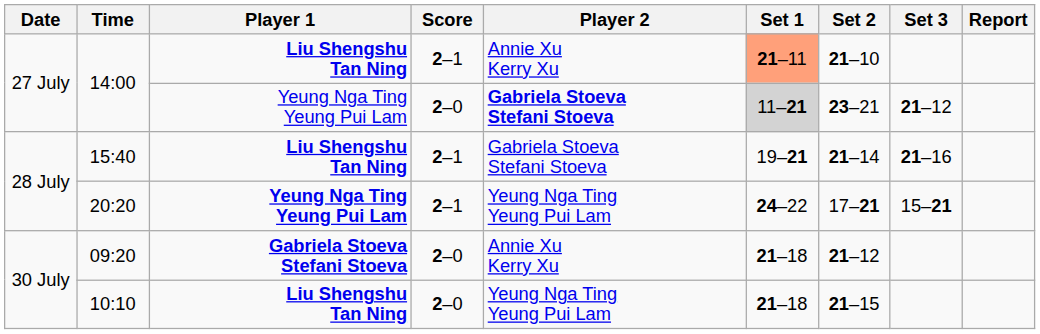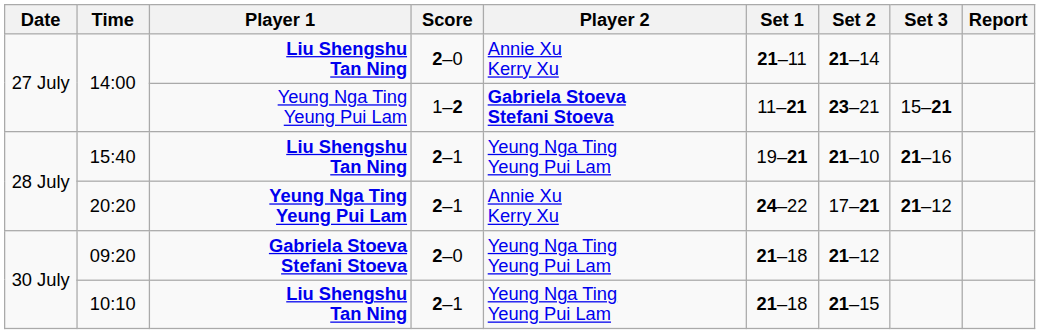14:00 / Liu Shengshu Tan Ning | Score: 2–1 -> 2–0
14:00 / Liu Shengshu Tan Ning | Set 1: lightsalmon background -> no background
14:00 / Liu Shengshu Tan Ning | Set 2: 21–10 -> 21–14
14:00 / Yeung Nga Ting Yeung Pui Lam | Score: 2–0 -> 1–2
14:00 / Yeung Nga Ting Yeung Pui Lam | Set 1: lightgrey background -> no background
14:00 / Yeung Nga Ting Yeung Pui Lam | Set 3: 21–12 -> 15–21
15:40 | Player 2: Gabriela Stoeva Stefani Stoeva -> Yeung Nga Ting Yeung Pui Lam
15:40 | Set 2: 21–14 -> 21–10
20:20 | Player 2: Yeung Nga Ting Yeung Pui Lam -> Annie Xu Kerry Xu
20:20 | Set 3: 15–21 -> 21–12
09:20 | Player 2: Annie Xu Kerry Xu -> Yeung Nga Ting Yeung Pui Lam
10:10 | Score: 2–0 -> 2–1
